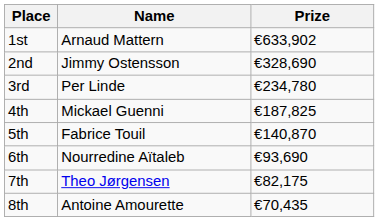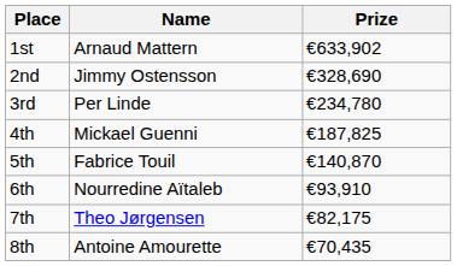6th | Prize: €93,690 -> €93,910
